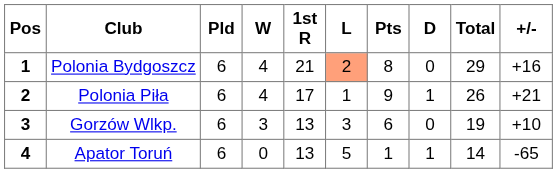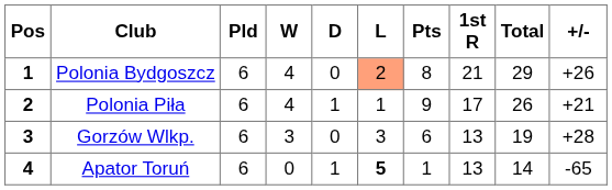columns swapped: D <-> 1st R
Polonia Bydgoszcz | +/-: +16 -> +26
Gorzów Wlkp. | +/-: +10 -> +28
Apator Toruń | L: normal -> bold
